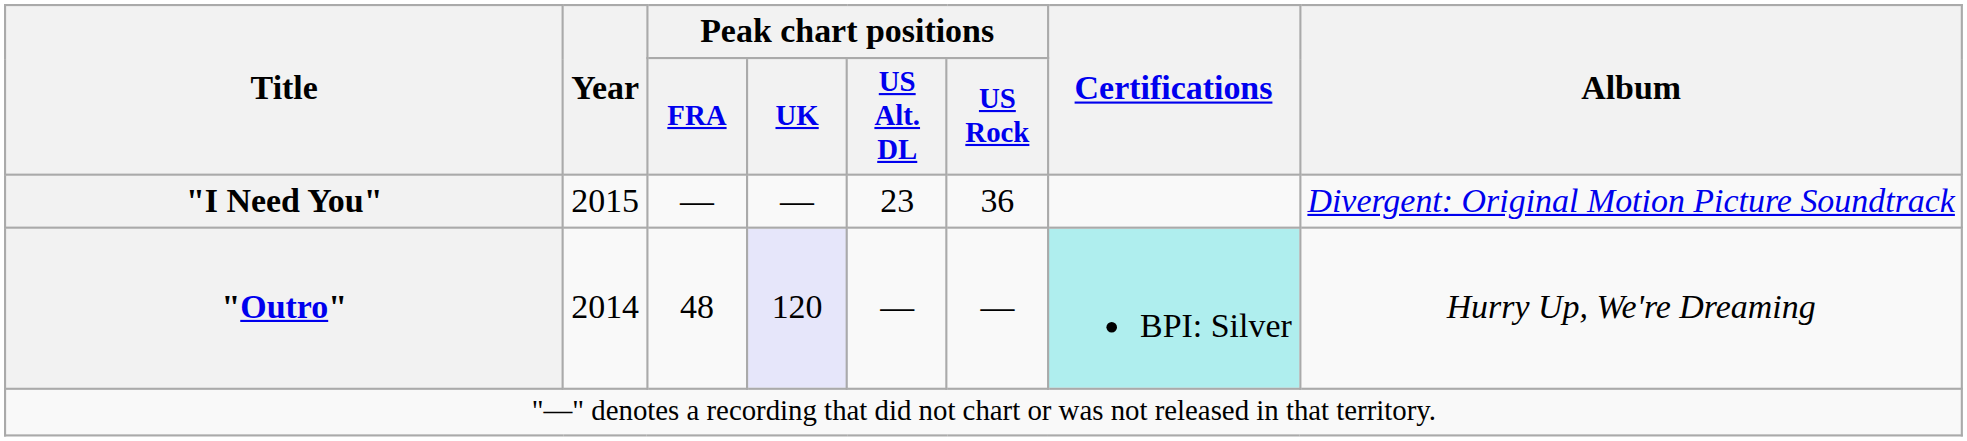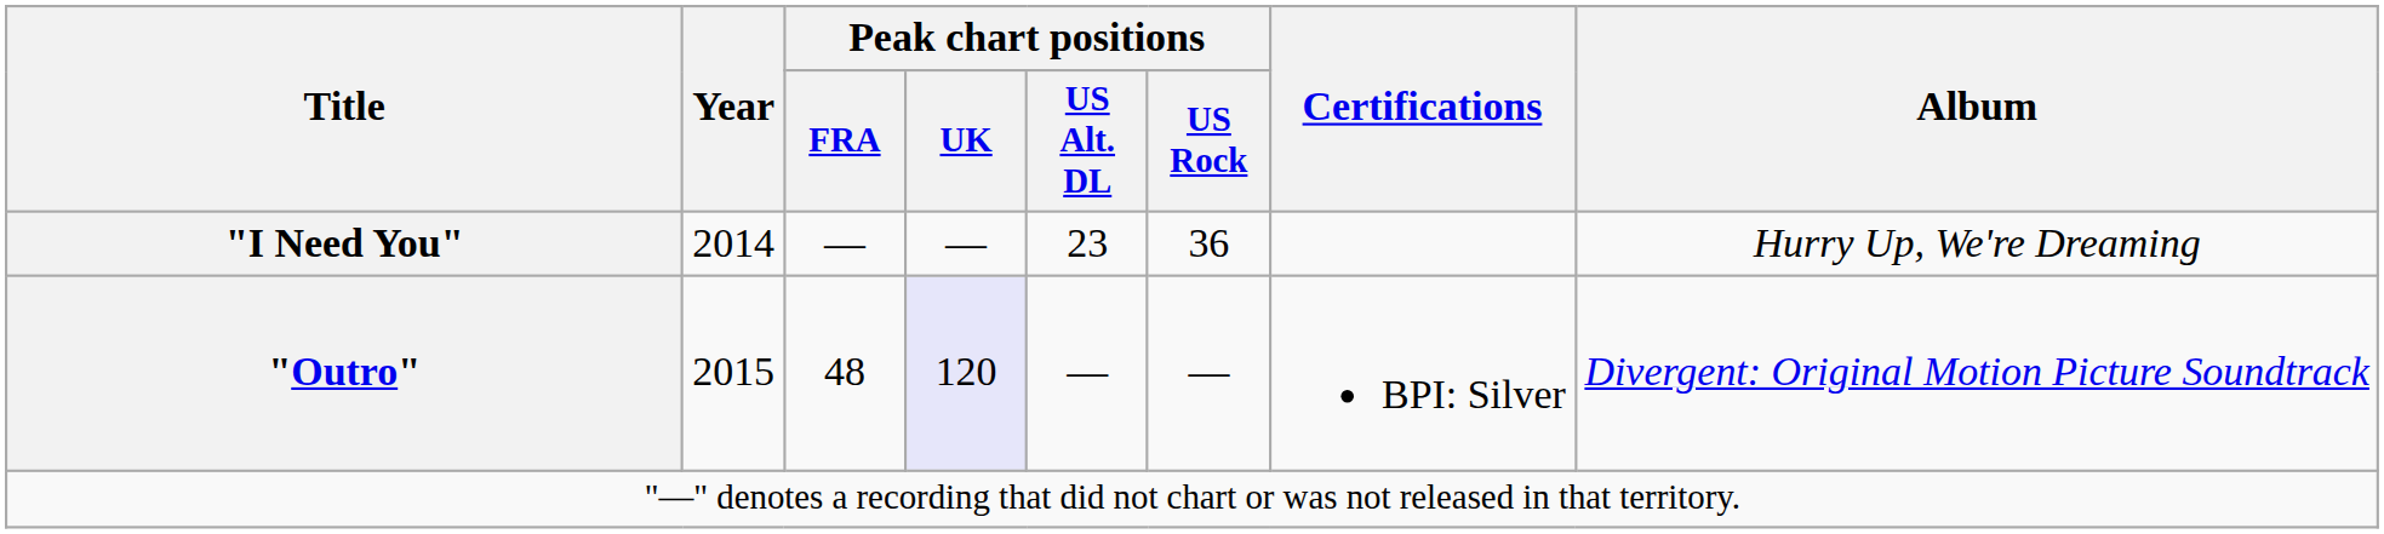"I Need You" | Year: 2015 -> 2014
"I Need You" | Album: Divergent: Original Motion Picture Soundtrack -> Hurry Up, We're Dreaming
"Outro" | Year: 2014 -> 2015
"Outro" | Certifications: paleturquoise background -> no background
"Outro" | Album: Hurry Up, We're Dreaming -> Divergent: Original Motion Picture Soundtrack
